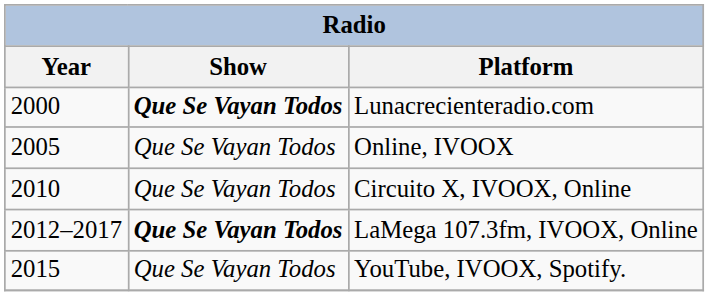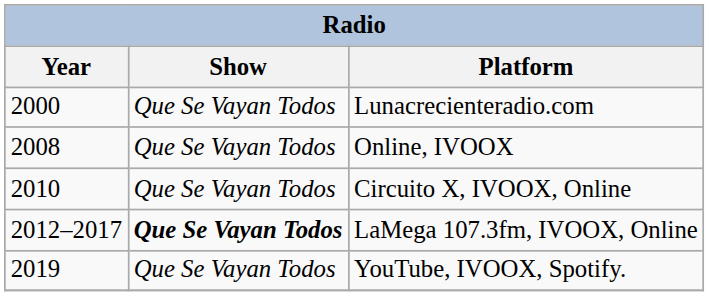Lunacrecienteradio.com | Show: bold -> normal
Online, IVOOX | Year: 2005 -> 2008
YouTube, IVOOX, Spotify. | Year: 2015 -> 2019
